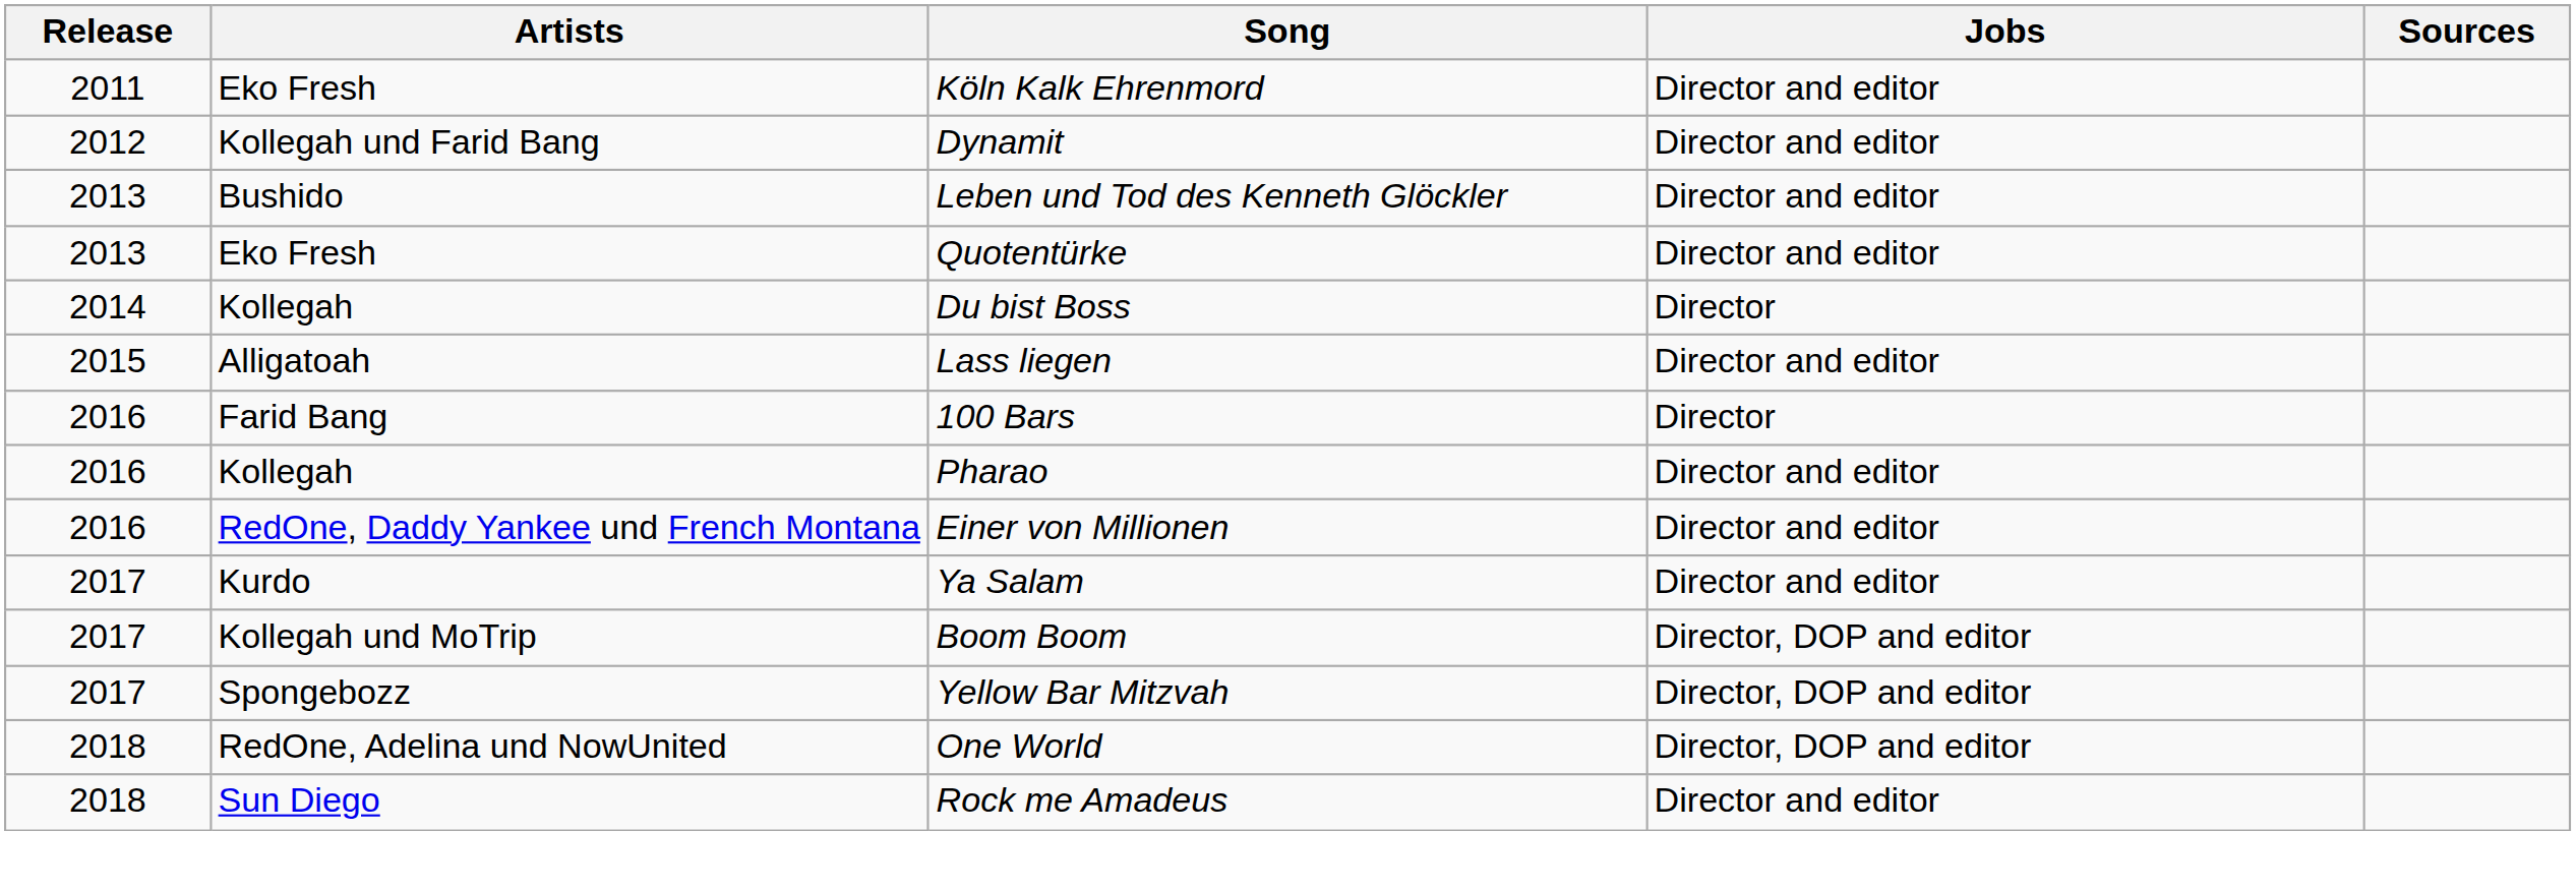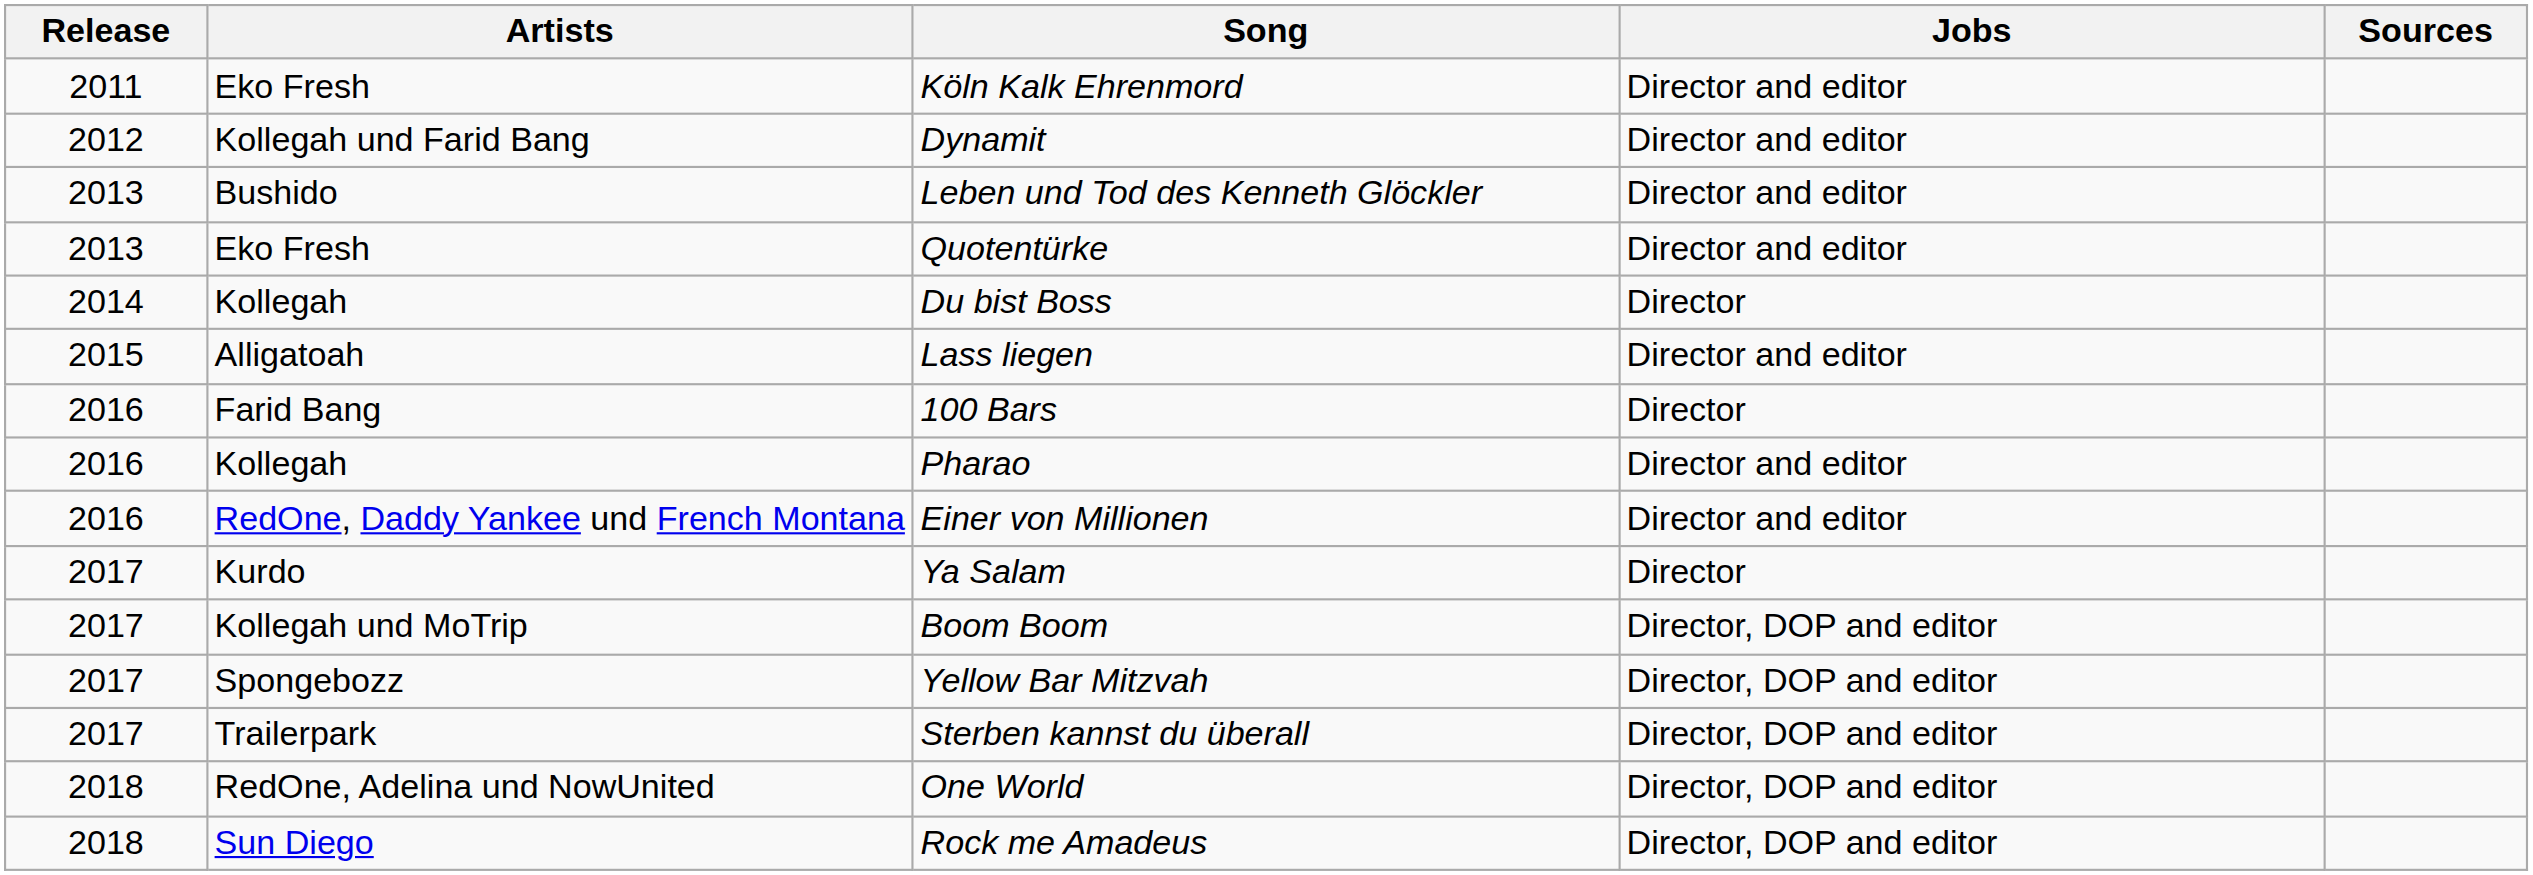Ya Salam | Jobs: Director and editor -> Director
+ row: 2017 | Trailerpark | Sterben kannst du überall | Director, DOP and editor
Rock me Amadeus | Jobs: Director and editor -> Director, DOP and editor
